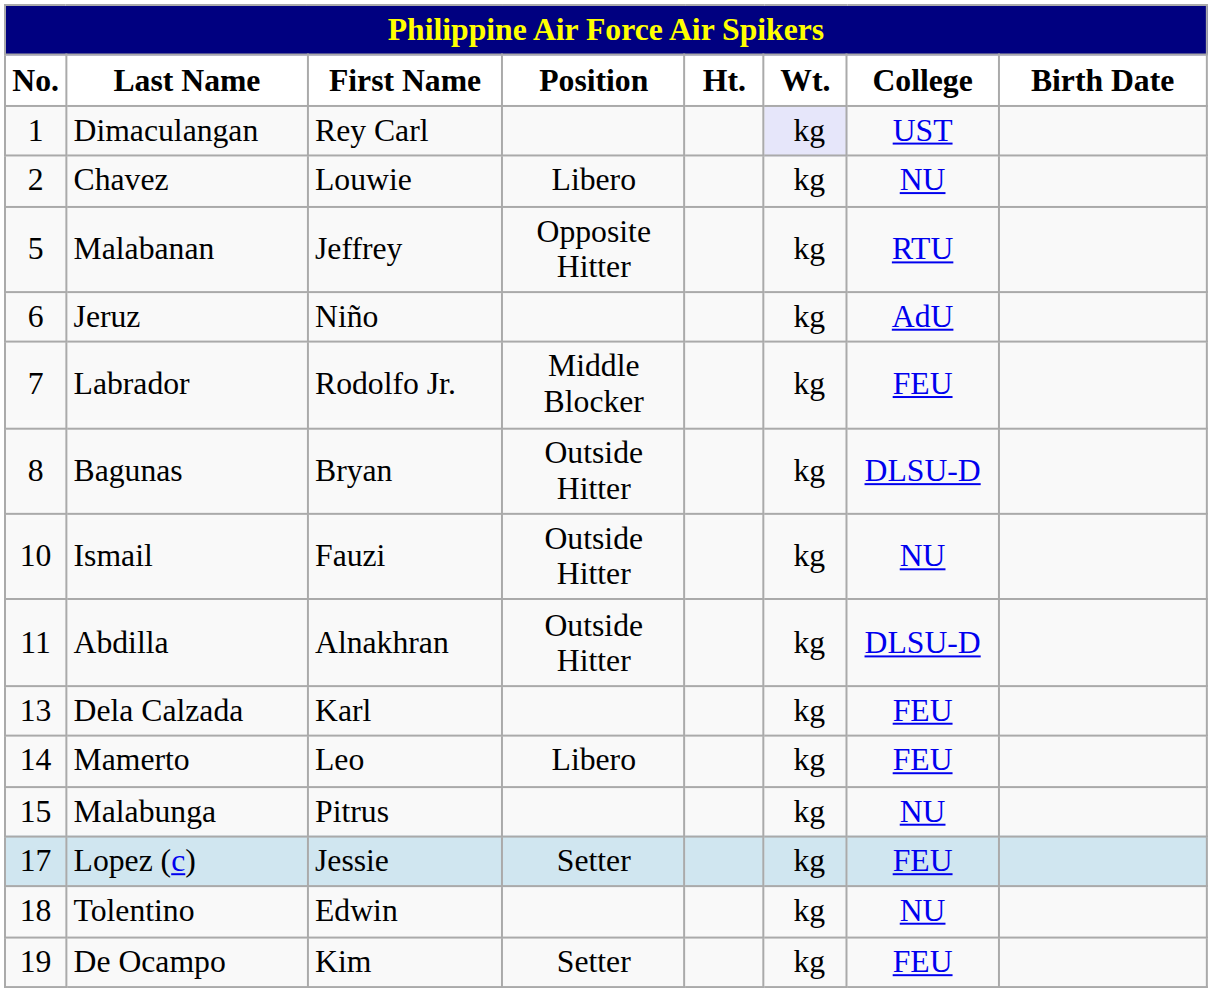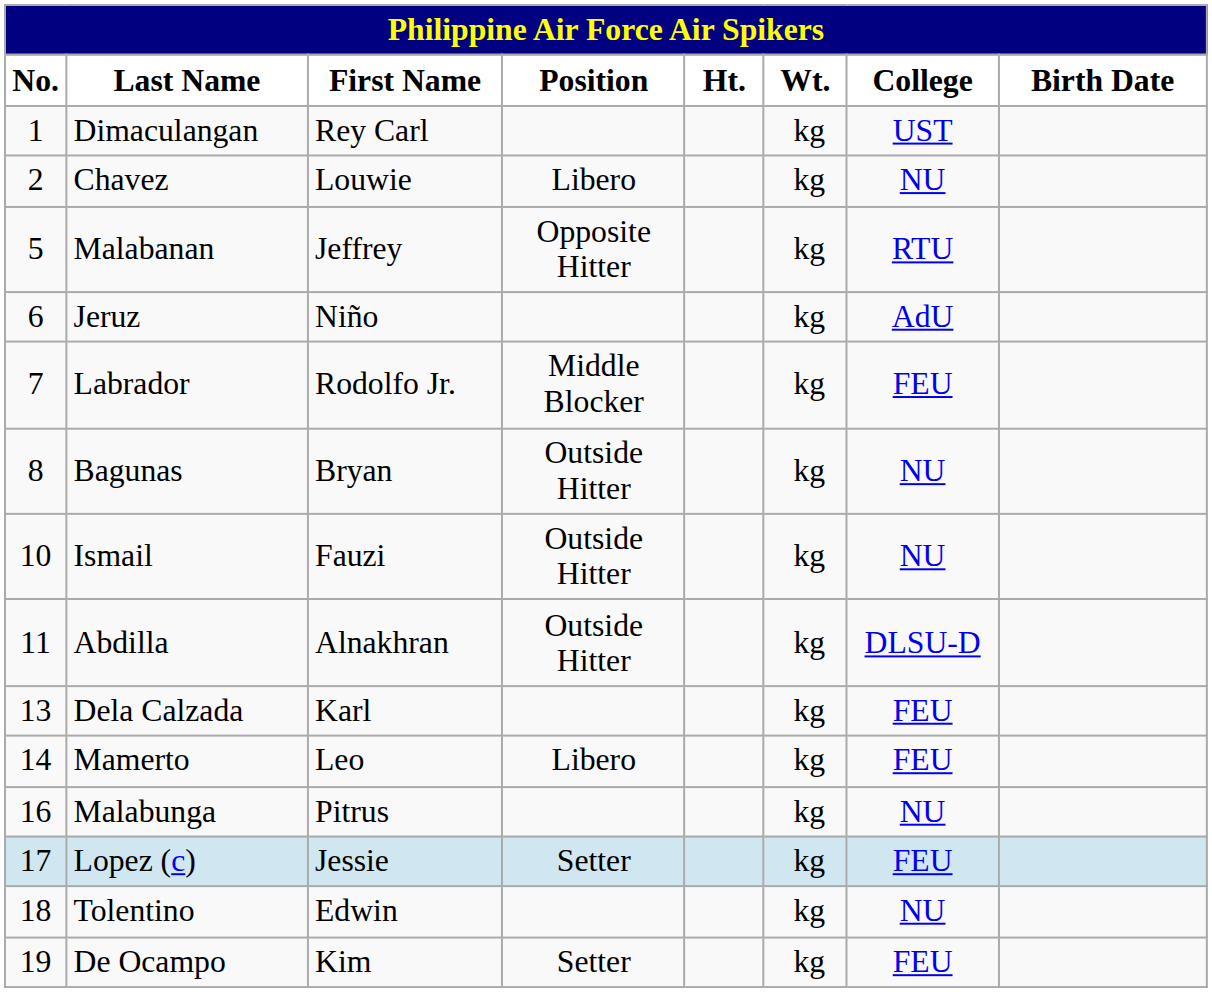Dimaculangan | Wt.: lavender background -> no background
Bagunas | College: DLSU-D -> NU
Malabunga | No.: 15 -> 16
